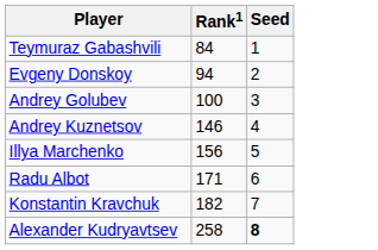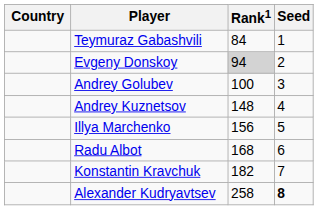+ column: Country
Evgeny Donskoy | Rank1: no background -> lightgrey background
Andrey Kuznetsov | Rank1: 146 -> 148
Radu Albot | Rank1: 171 -> 168
